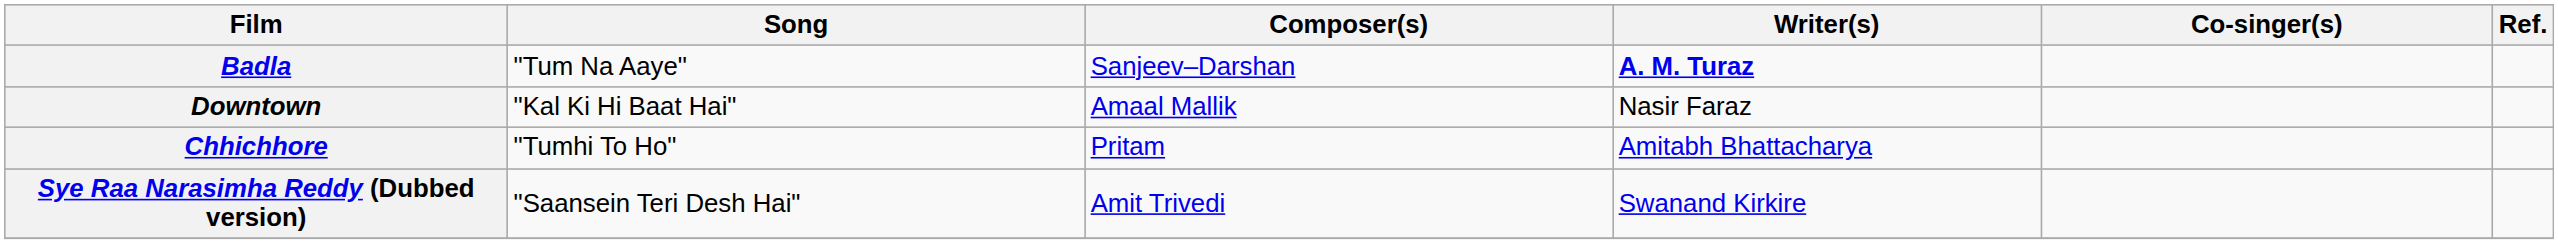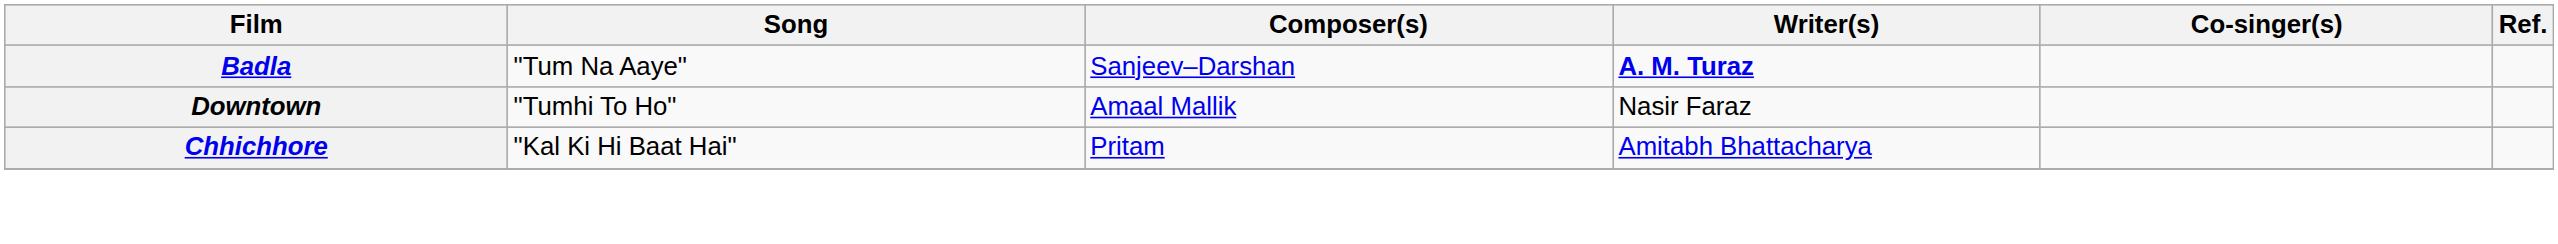Downtown | Song: "Kal Ki Hi Baat Hai" -> "Tumhi To Ho"
Chhichhore | Song: "Tumhi To Ho" -> "Kal Ki Hi Baat Hai"
- row: Sye Raa Narasimha Reddy (Dubbed version) | "Saansein Teri Desh Hai" | Amit Trivedi | Swanand Kirkire
